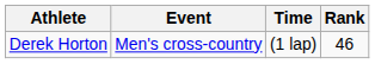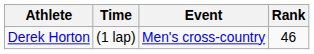columns swapped: Event <-> Time
